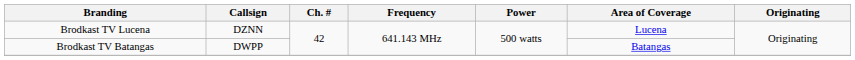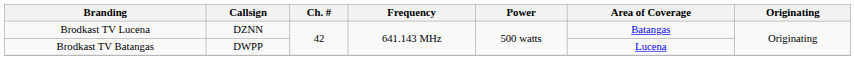Brodkast TV Lucena | Area of Coverage: Lucena -> Batangas
Brodkast TV Batangas | Area of Coverage: Batangas -> Lucena
